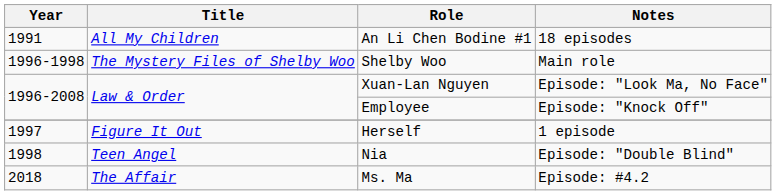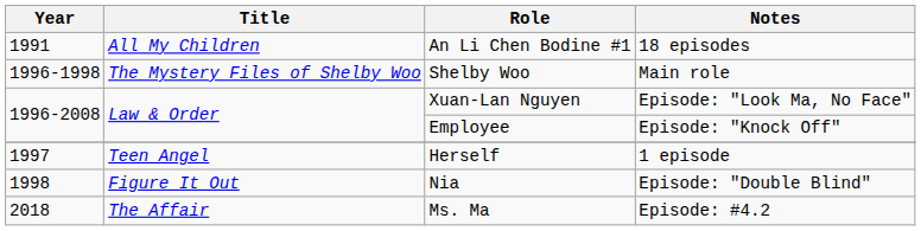Herself | Title: Figure It Out -> Teen Angel
Nia | Title: Teen Angel -> Figure It Out
